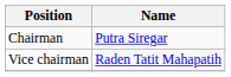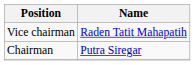rows swapped: Chairman <-> Vice chairman
